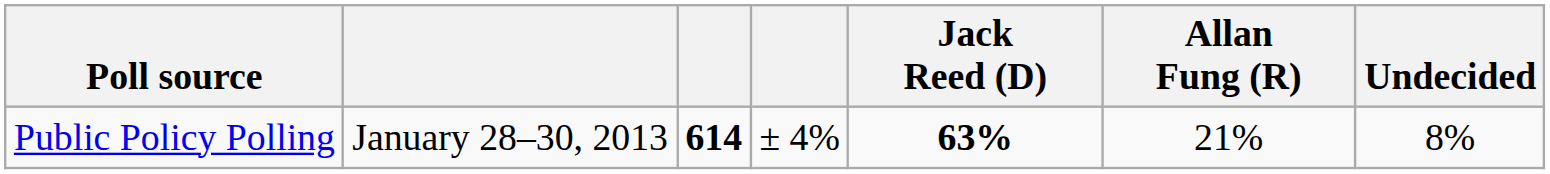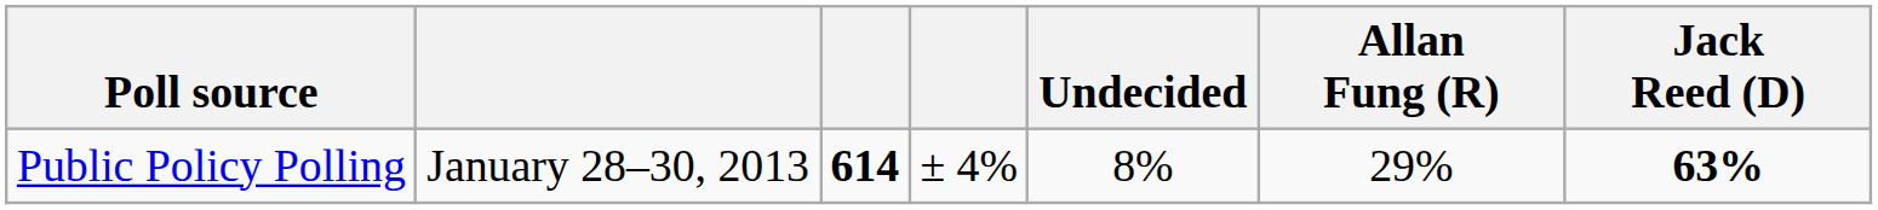columns swapped: Jack Reed (D) <-> Undecided
Public Policy Polling | Allan Fung (R): 21% -> 29%
